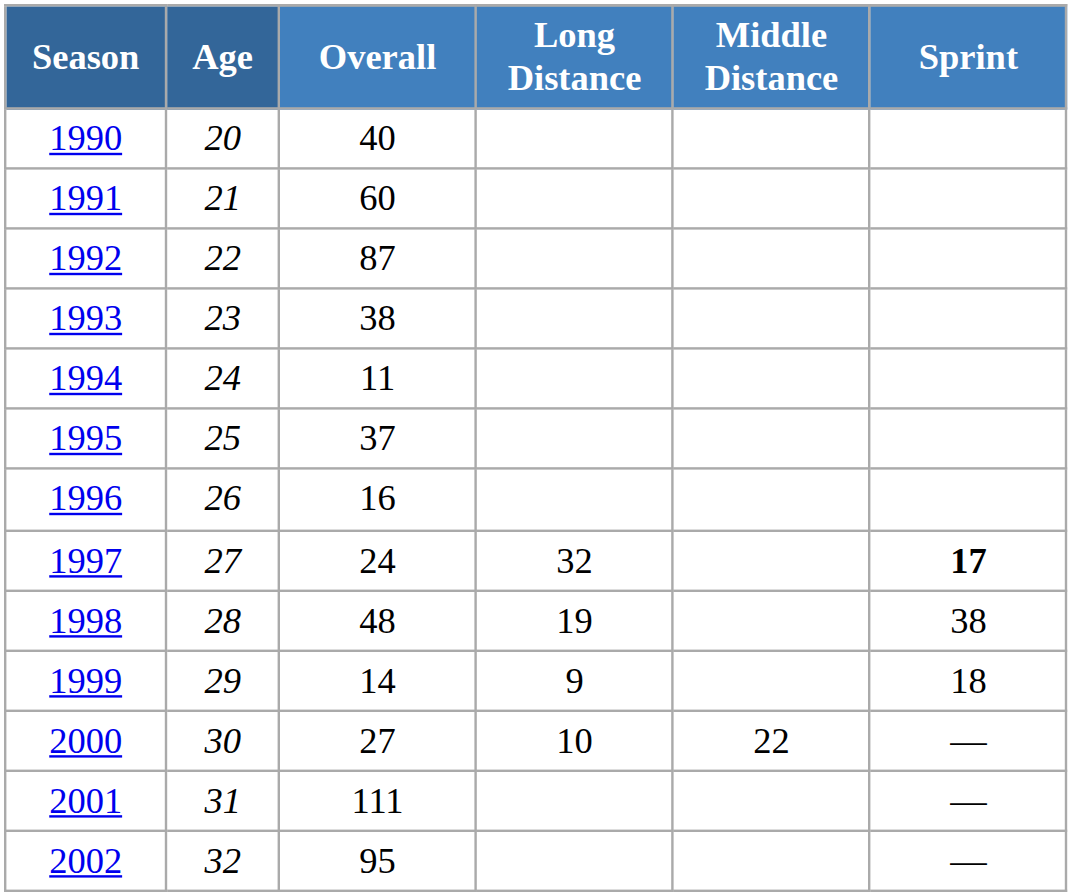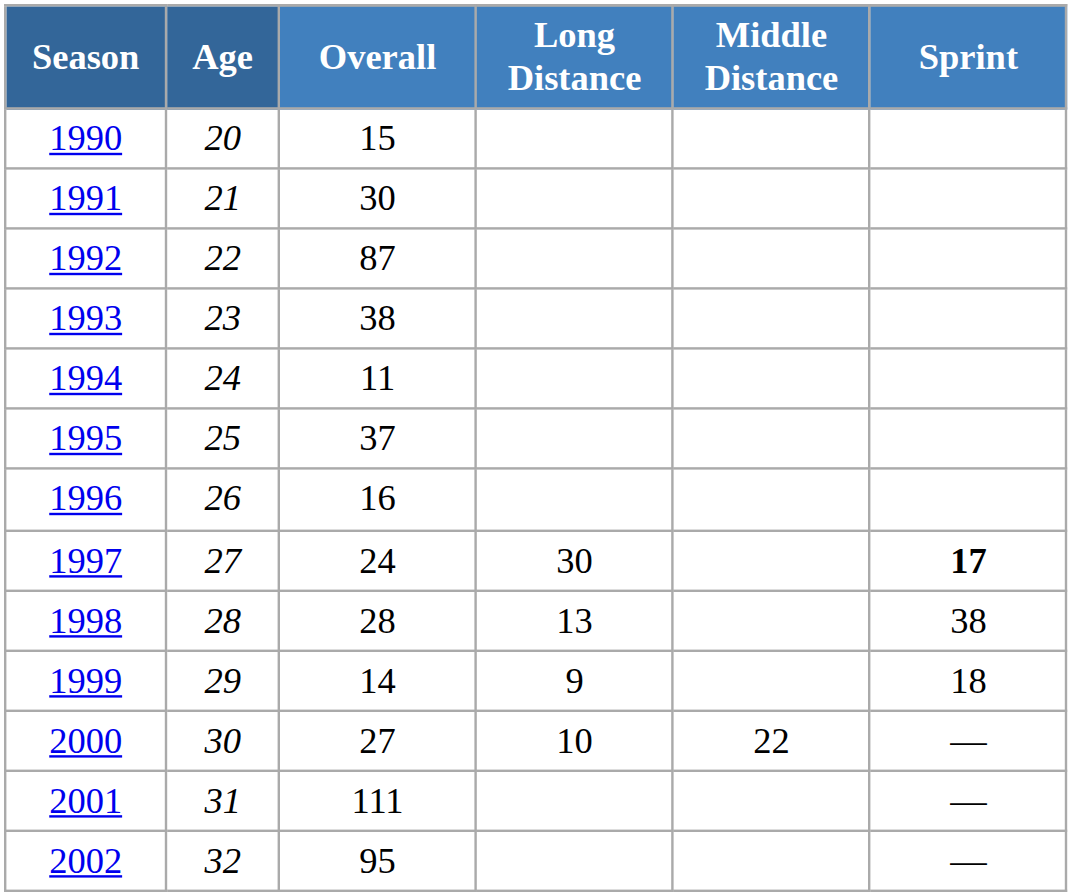1990 | Overall: 40 -> 15
1991 | Overall: 60 -> 30
1997 | Long Distance: 32 -> 30
1998 | Overall: 48 -> 28
1998 | Long Distance: 19 -> 13
